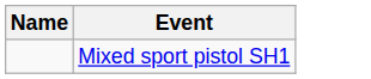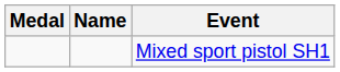+ column: Medal
